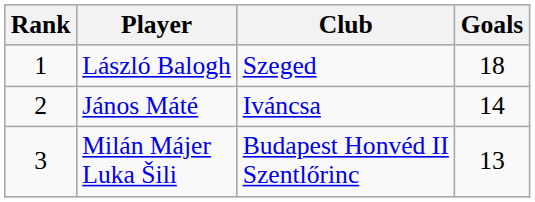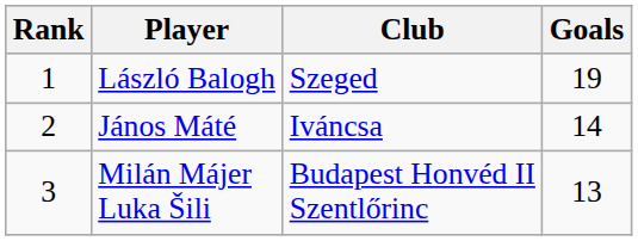László Balogh | Goals: 18 -> 19
